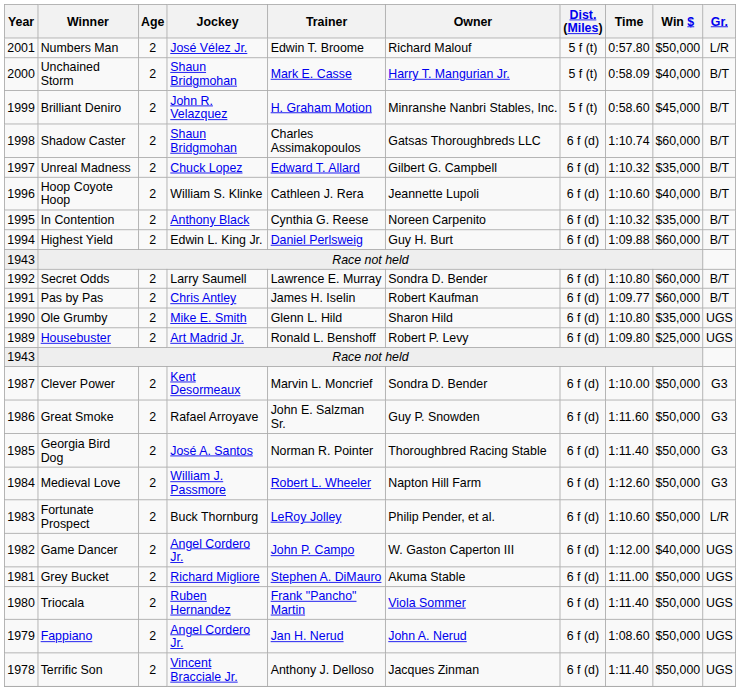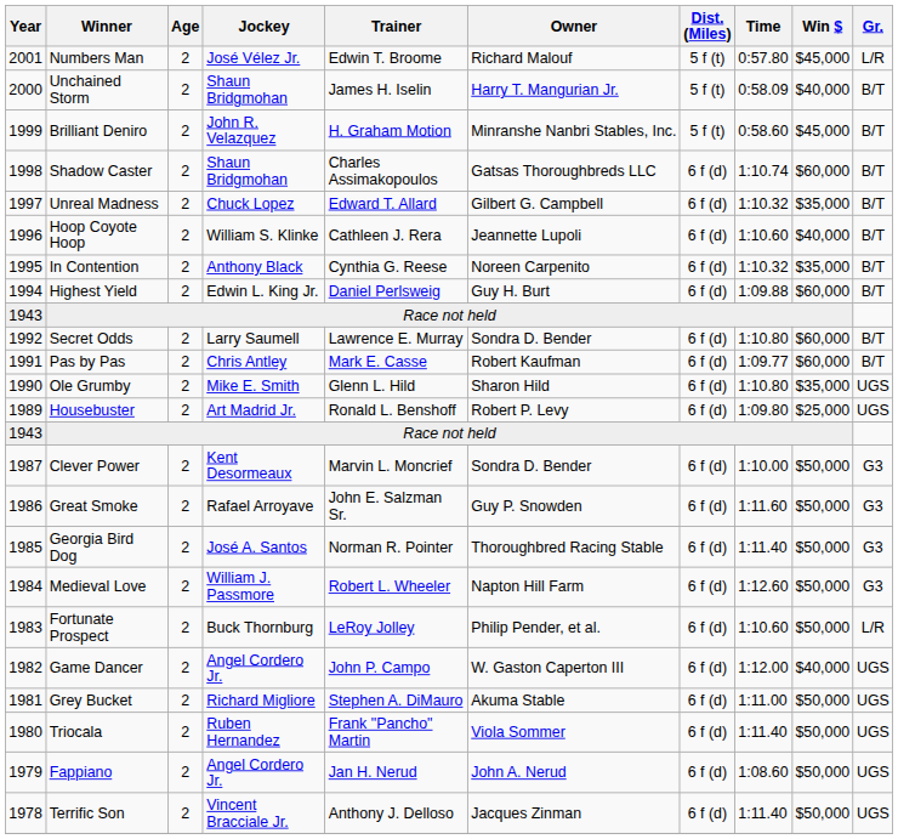Numbers Man | Win $: $50,000 -> $45,000
Unchained Storm | Trainer: Mark E. Casse -> James H. Iselin
Pas by Pas | Trainer: James H. Iselin -> Mark E. Casse
